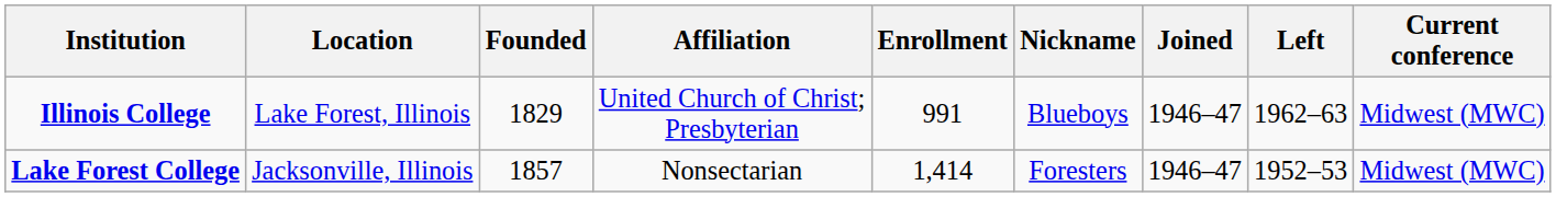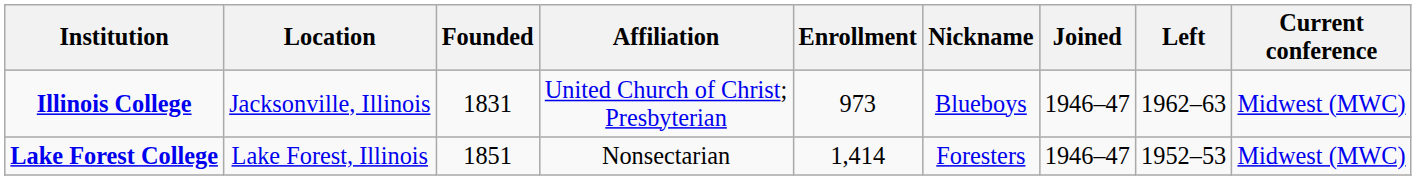Illinois College | Location: Lake Forest, Illinois -> Jacksonville, Illinois
Illinois College | Founded: 1829 -> 1831
Illinois College | Enrollment: 991 -> 973
Lake Forest College | Location: Jacksonville, Illinois -> Lake Forest, Illinois
Lake Forest College | Founded: 1857 -> 1851
